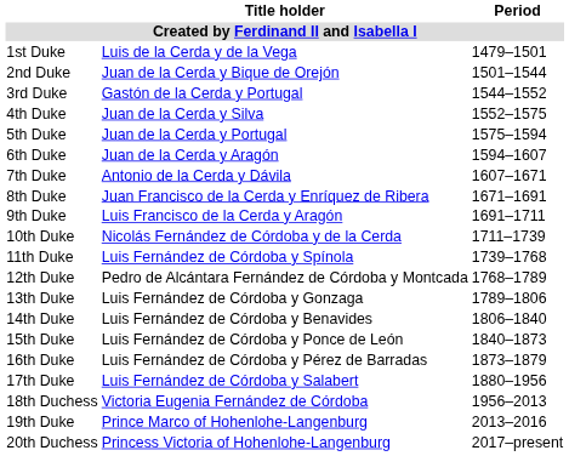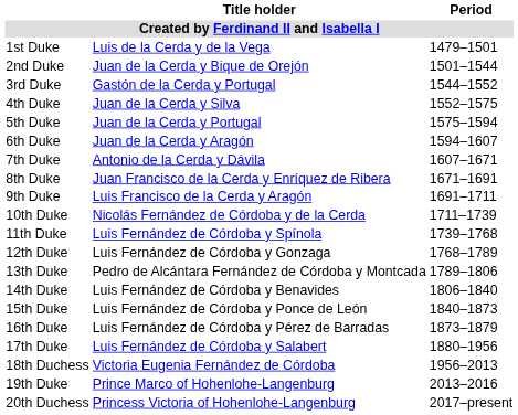12th Duke | Title holder: Pedro de Alcántara Fernández de Córdoba y Montcada -> Luis Fernández de Córdoba y Gonzaga
13th Duke | Title holder: Luis Fernández de Córdoba y Gonzaga -> Pedro de Alcántara Fernández de Córdoba y Montcada
